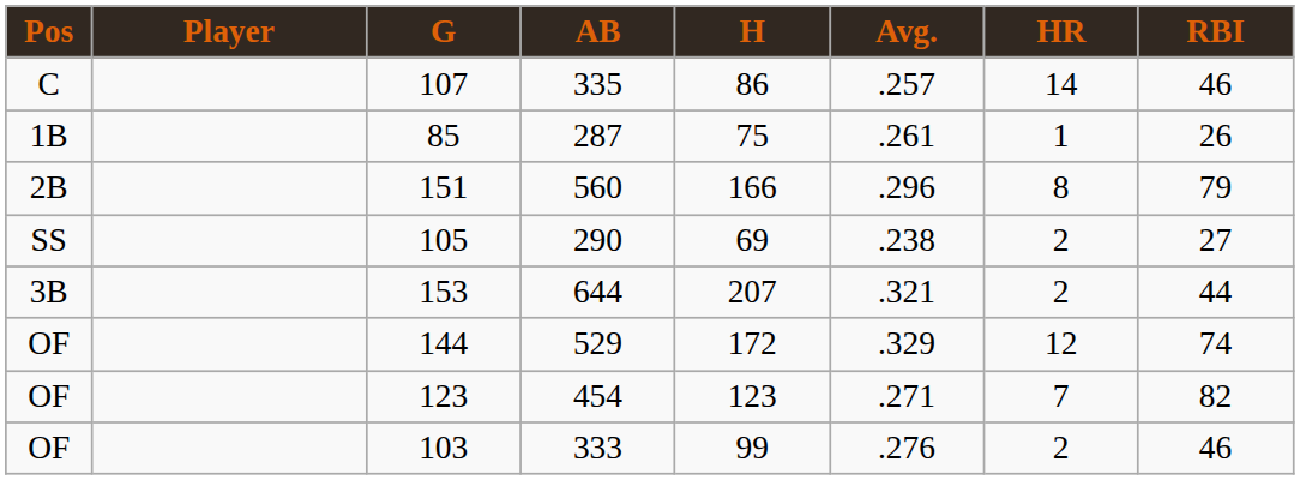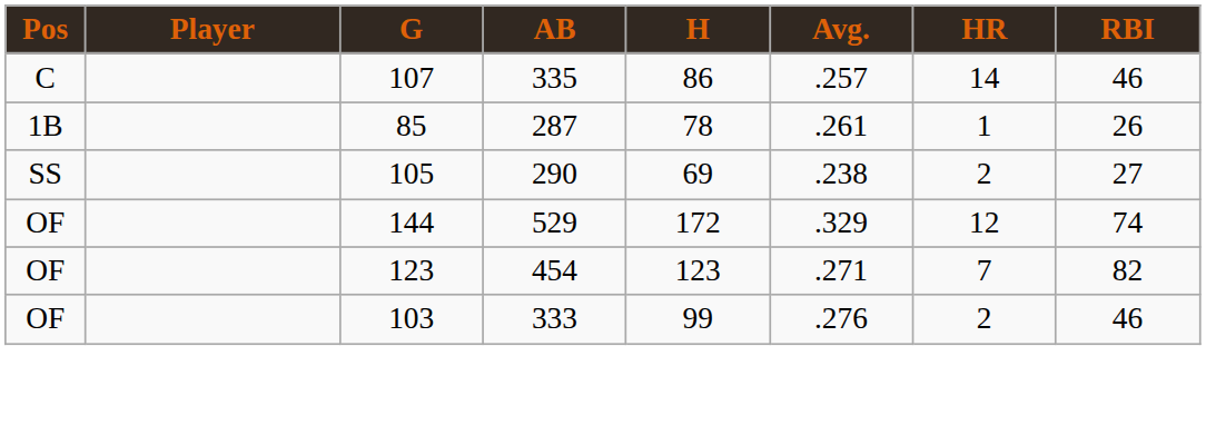85 | H: 75 -> 78
- row: 2B | 151 | 560 | 166 | .296 | 8 | 79
- row: 3B | 153 | 644 | 207 | .321 | 2 | 44
